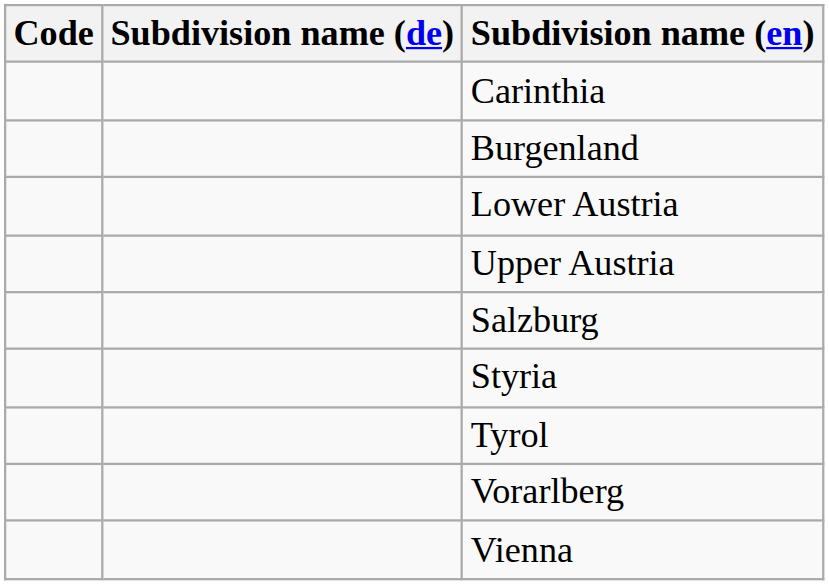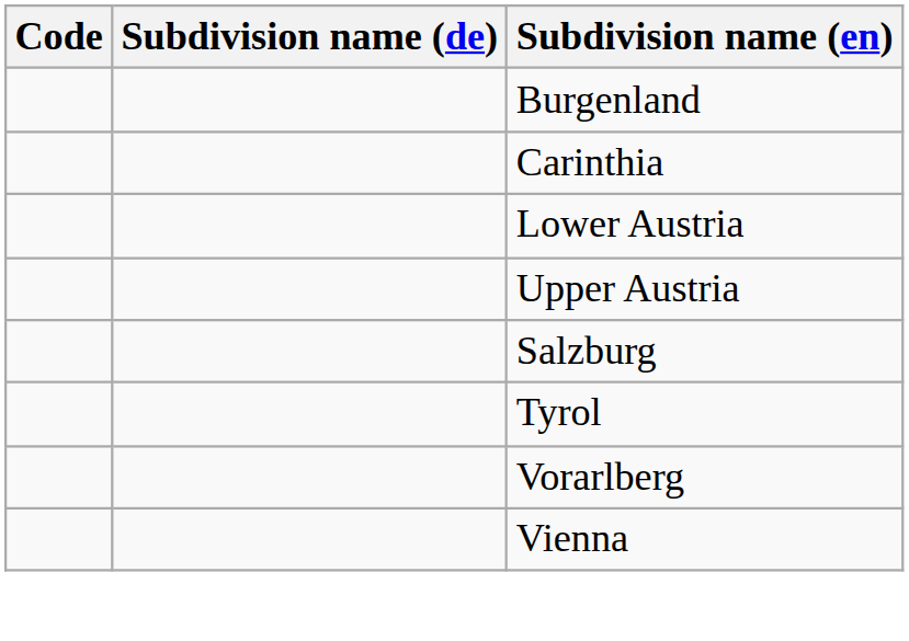rows swapped: Burgenland <-> Carinthia
- row: Styria
